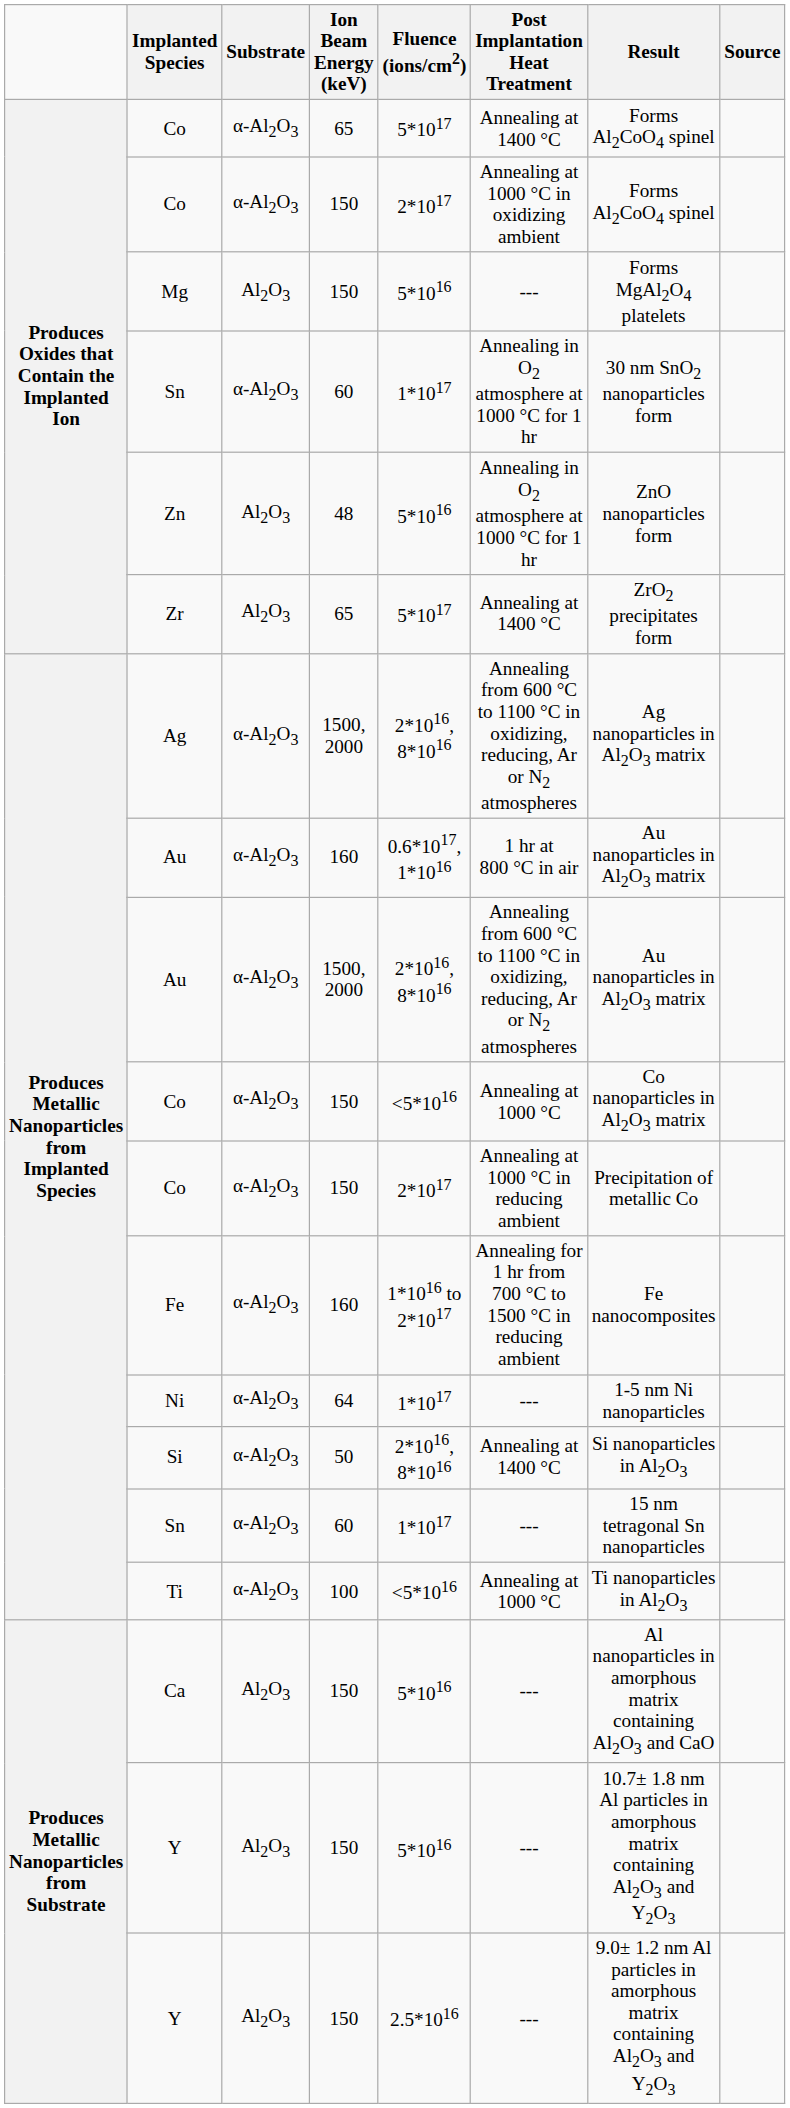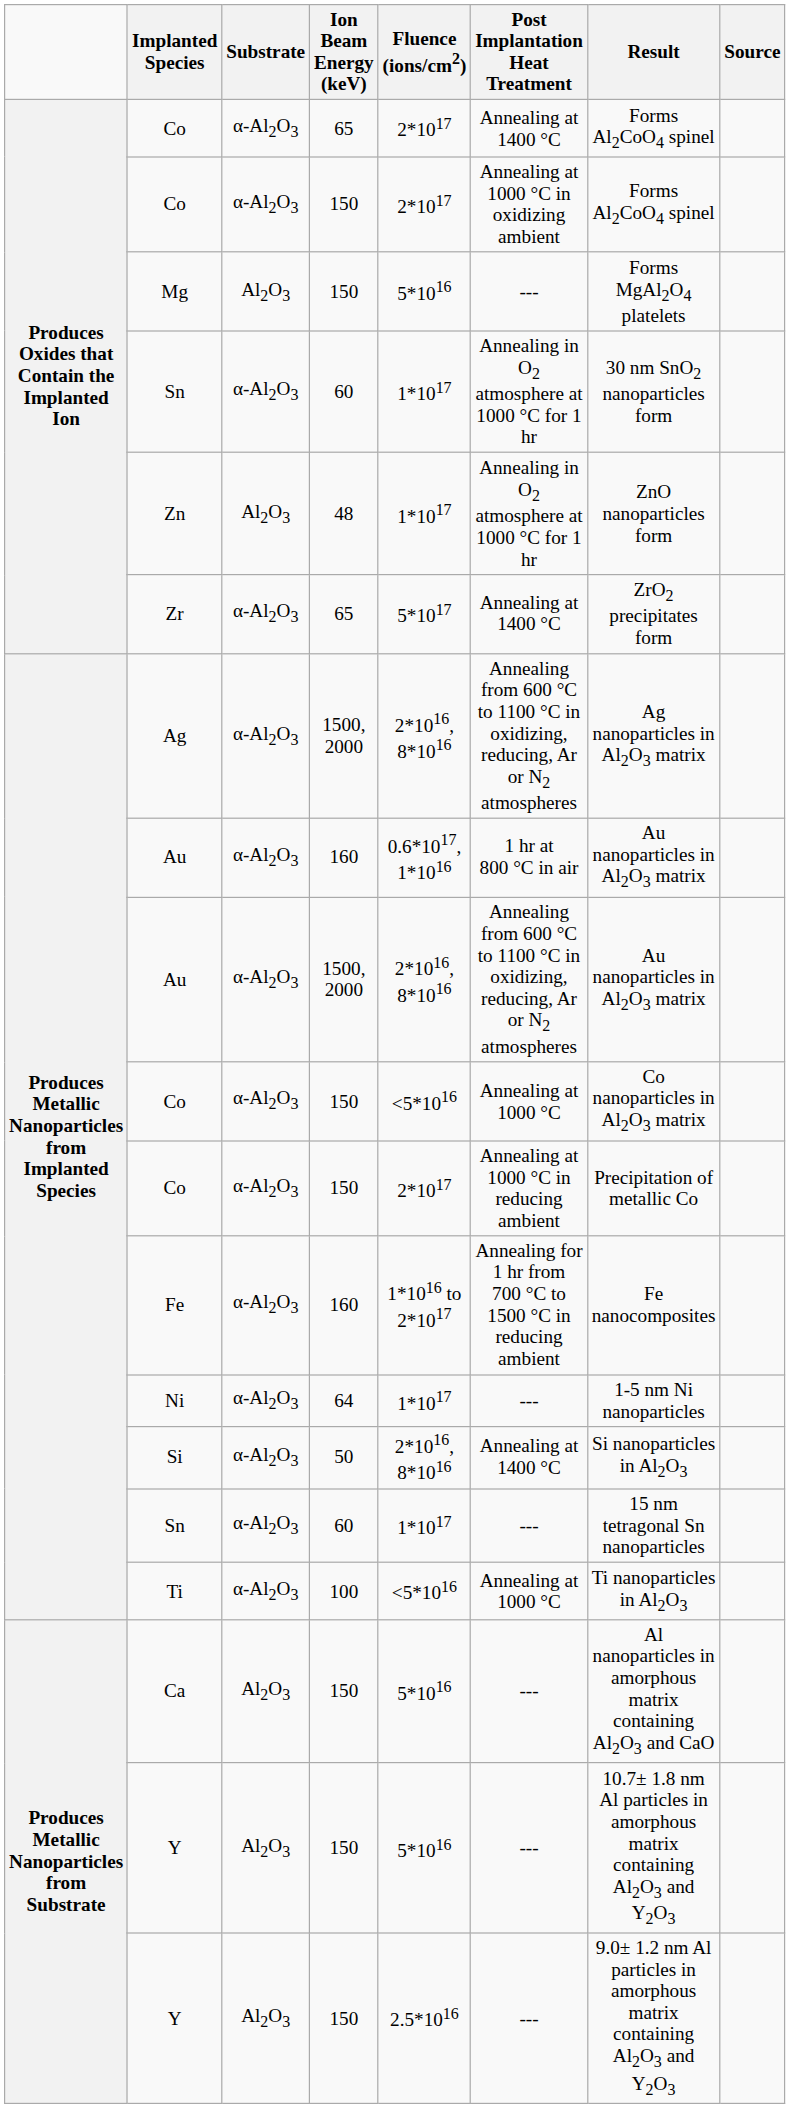Co / 65 | Fluence (ions/cm2): 5*1017 -> 2*1017
Zn | Fluence (ions/cm2): 5*1016 -> 1*1017
Zr | Substrate: Al2O3 -> α-Al2O3
